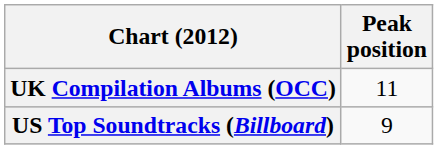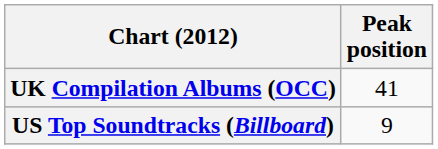UK Compilation Albums (OCC) | Peak position: 11 -> 41
